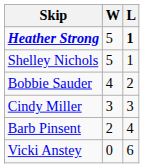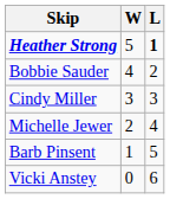- row: Shelley Nichols | 5 | 1
+ row: Michelle Jewer | 2 | 4
Barb Pinsent | W: 2 -> 1
Barb Pinsent | L: 4 -> 5
